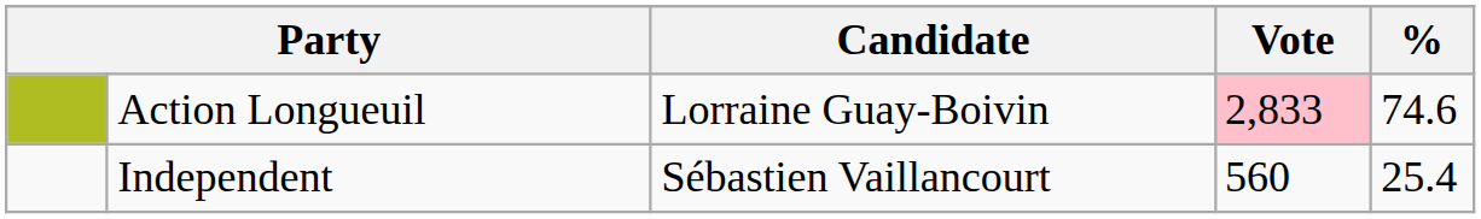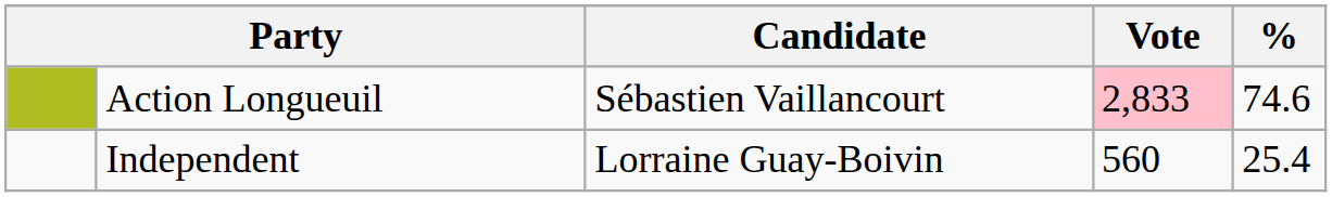Action Longueuil | Candidate: Lorraine Guay-Boivin -> Sébastien Vaillancourt
Independent | Candidate: Sébastien Vaillancourt -> Lorraine Guay-Boivin
